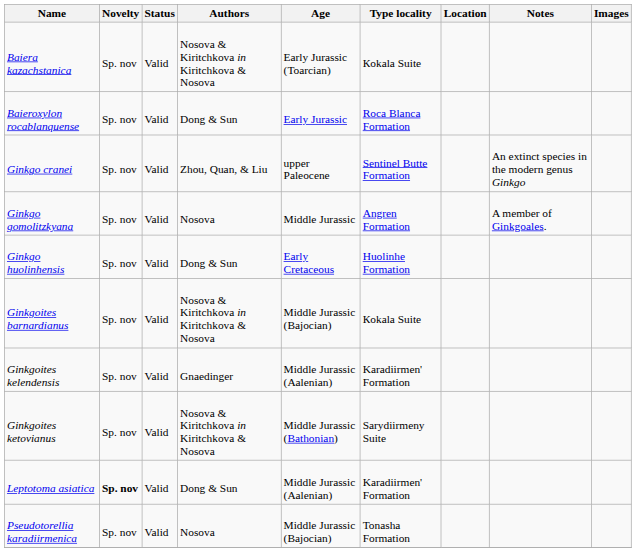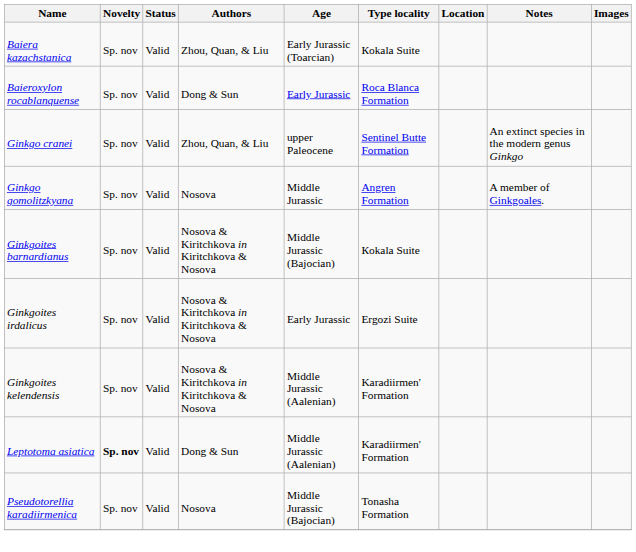Baiera kazachstanica | Authors: Nosova & Kiritchkova in Kiritchkova & Nosova -> Zhou, Quan, & Liu
- row: Ginkgo huolinhensis | Sp. nov | Valid | Dong & Sun | Early Cretaceous | Huolinhe Formation
+ row: Ginkgoites irdalicus | Sp. nov | Valid | Nosova & Kiritchkova in Kiritchkova & Nosova | Early Jurassic | Ergozi Suite
Ginkgoites kelendensis | Authors: Gnaedinger -> Nosova & Kiritchkova in Kiritchkova & Nosova
- row: Ginkgoites ketovianus | Sp. nov | Valid | Nosova & Kiritchkova in Kiritchkova & Nosova | Middle Jurassic (Bathonian) | Sarydiirmeny Suite
